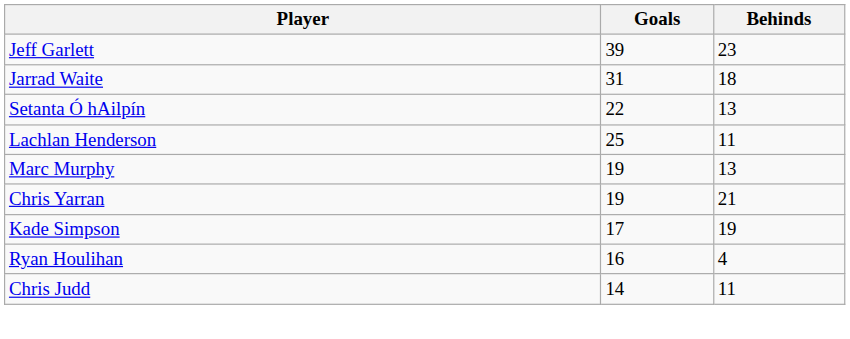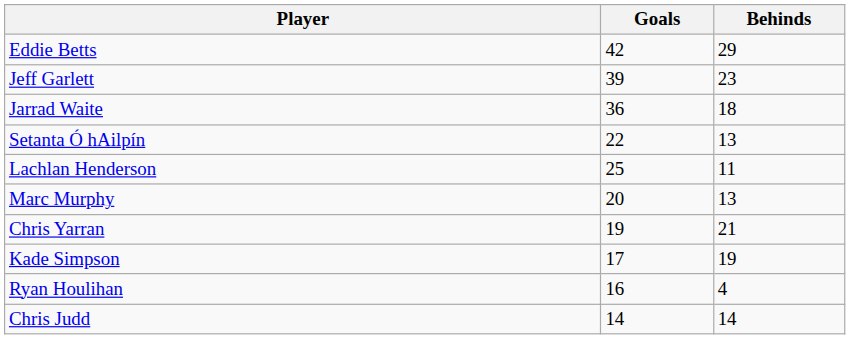+ row: Eddie Betts | 42 | 29
Jarrad Waite | Goals: 31 -> 36
Marc Murphy | Goals: 19 -> 20
Chris Judd | Behinds: 11 -> 14
